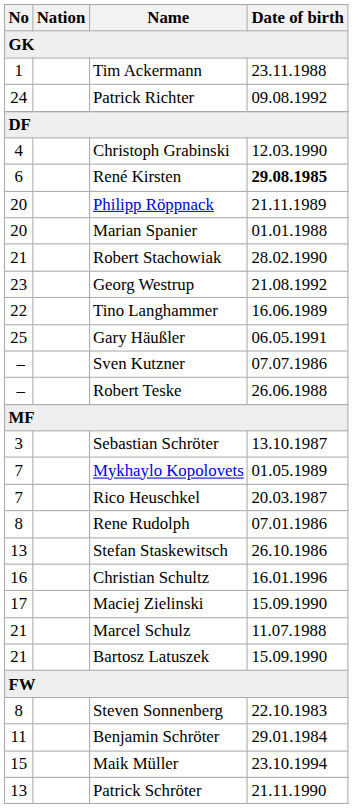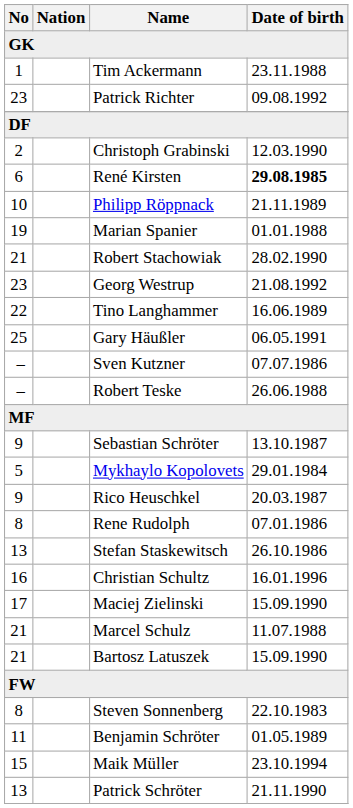Patrick Richter | No: 24 -> 23
Christoph Grabinski | No: 4 -> 2
Philipp Röppnack | No: 20 -> 10
Marian Spanier | No: 20 -> 19
Sebastian Schröter | No: 3 -> 9
Mykhaylo Kopolovets | No: 7 -> 5
Mykhaylo Kopolovets | Date of birth: 01.05.1989 -> 29.01.1984
Rico Heuschkel | No: 7 -> 9
Benjamin Schröter | Date of birth: 29.01.1984 -> 01.05.1989
